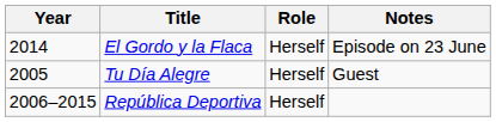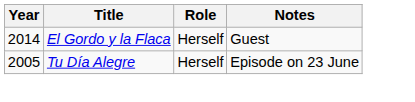El Gordo y la Flaca | Notes: Episode on 23 June -> Guest
Tu Día Alegre | Notes: Guest -> Episode on 23 June
- row: 2006–2015 | República Deportiva | Herself
